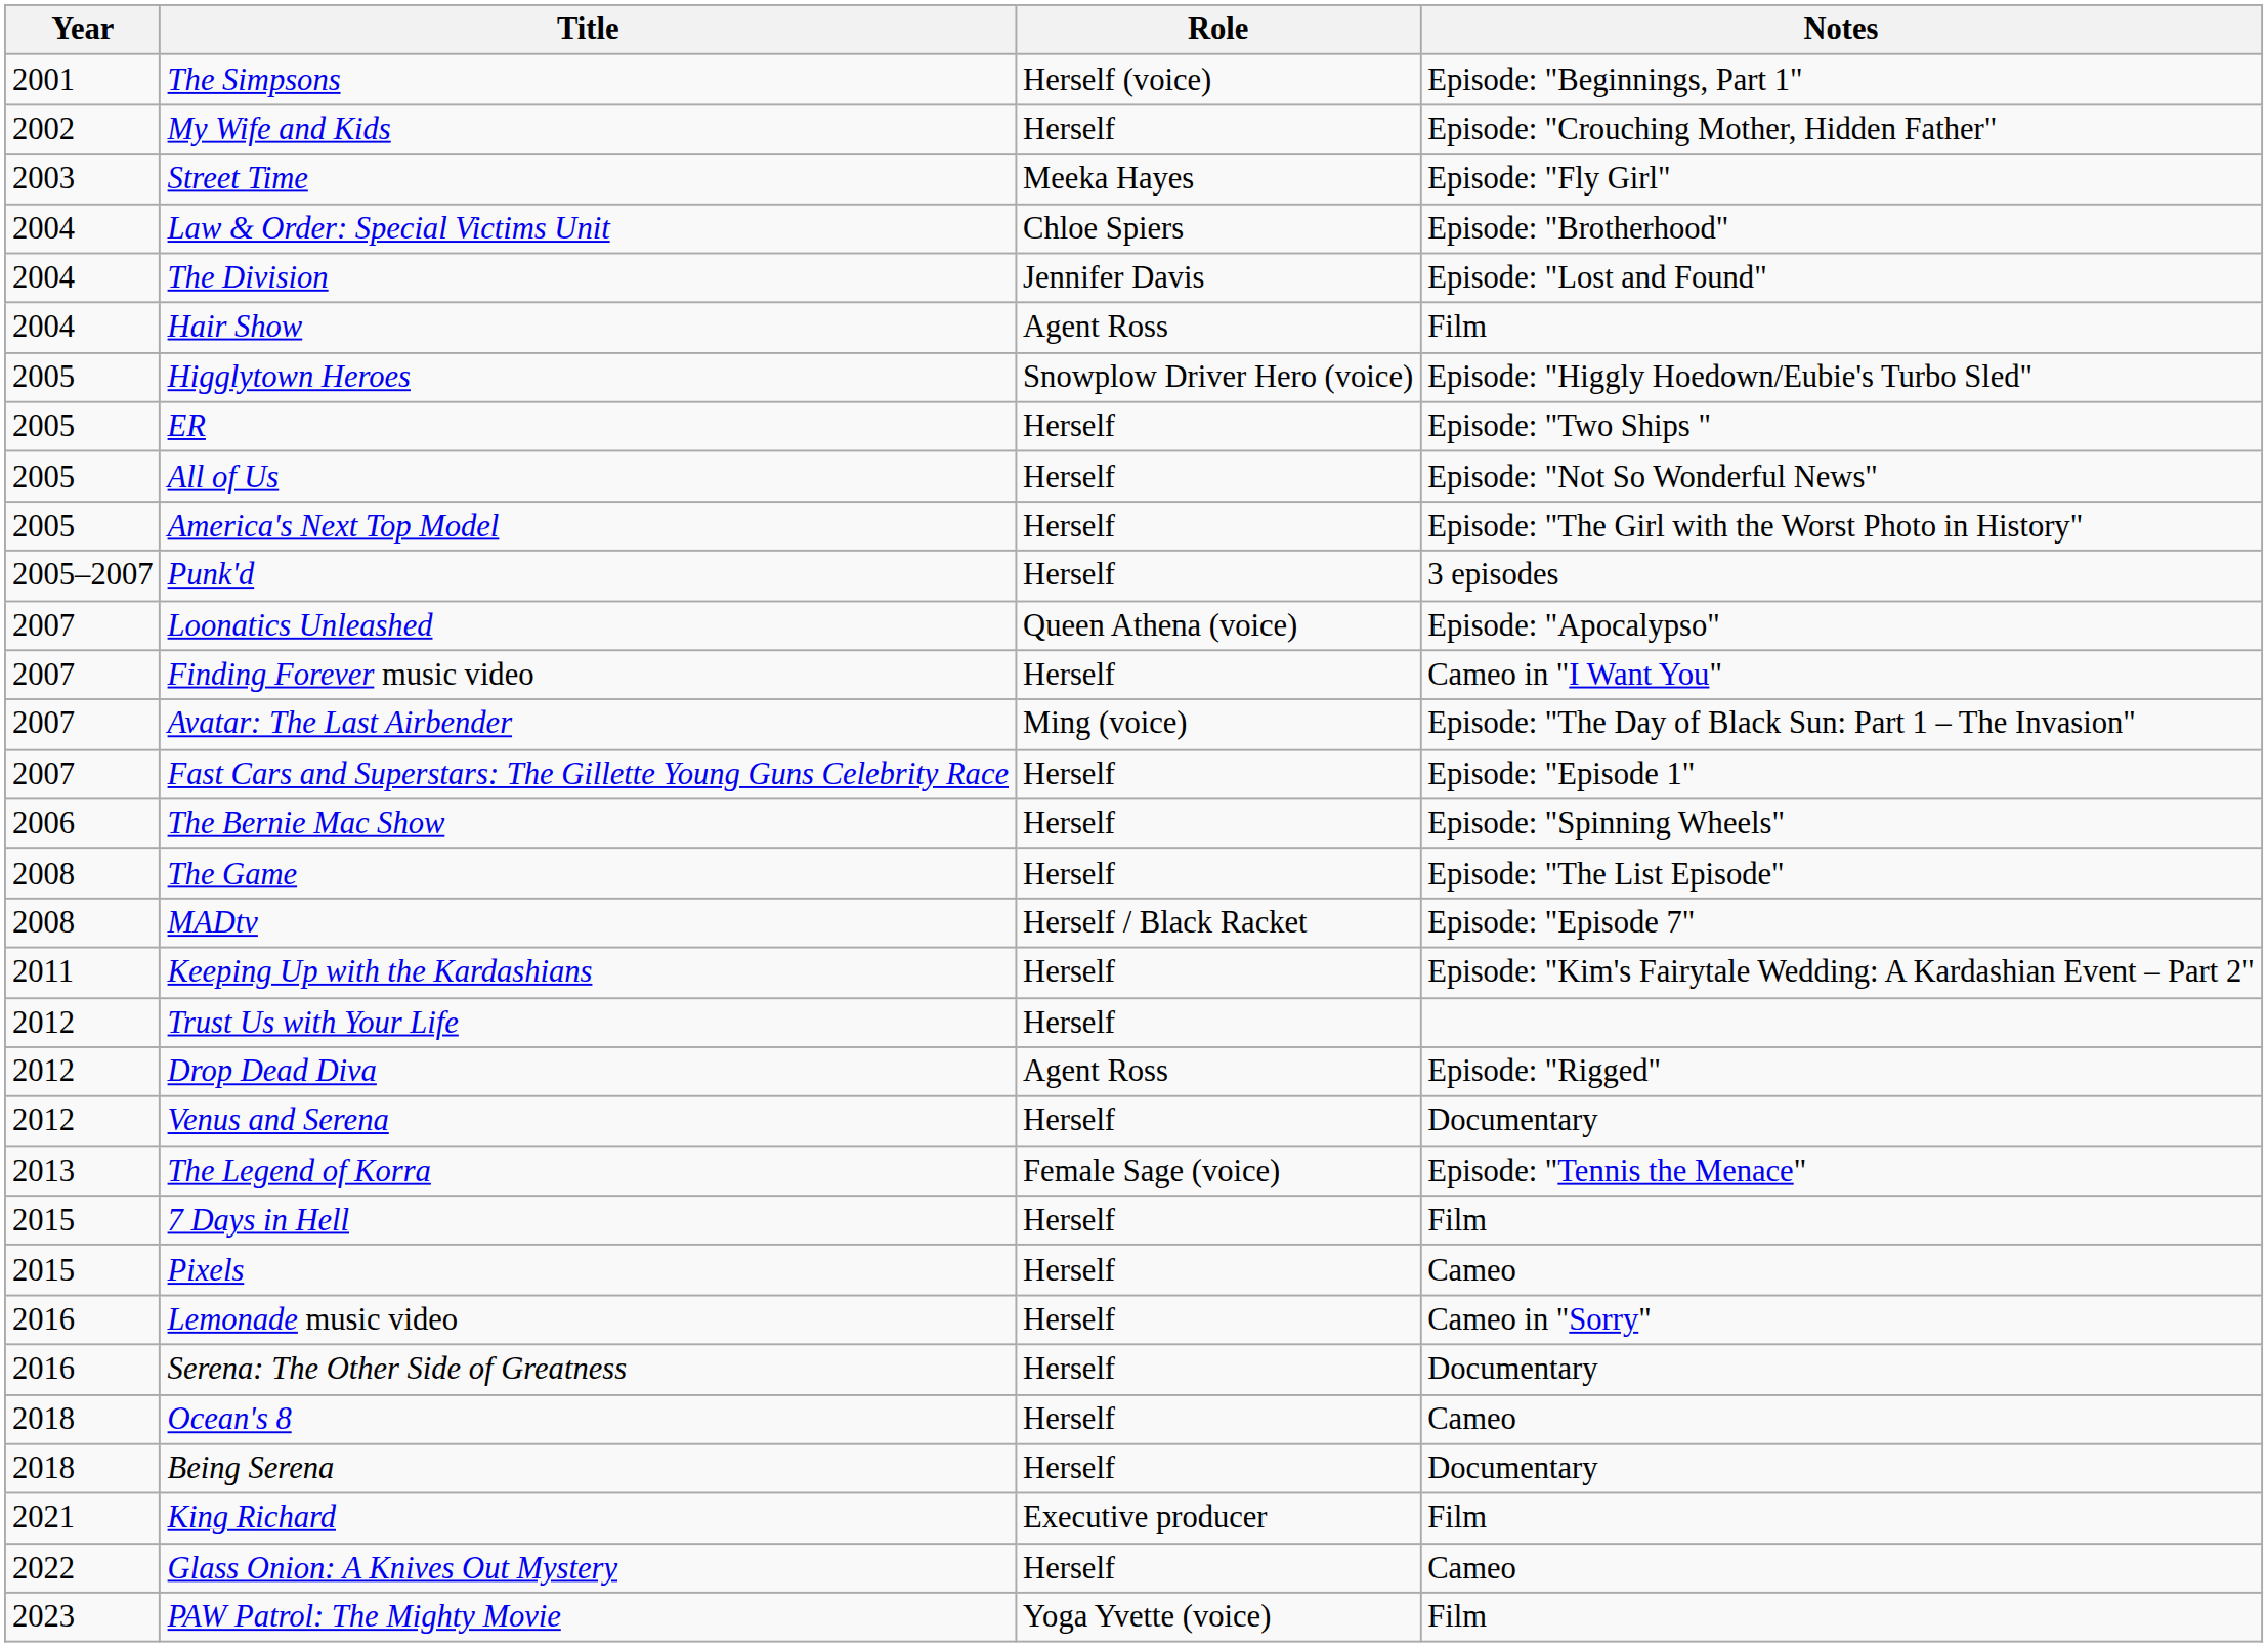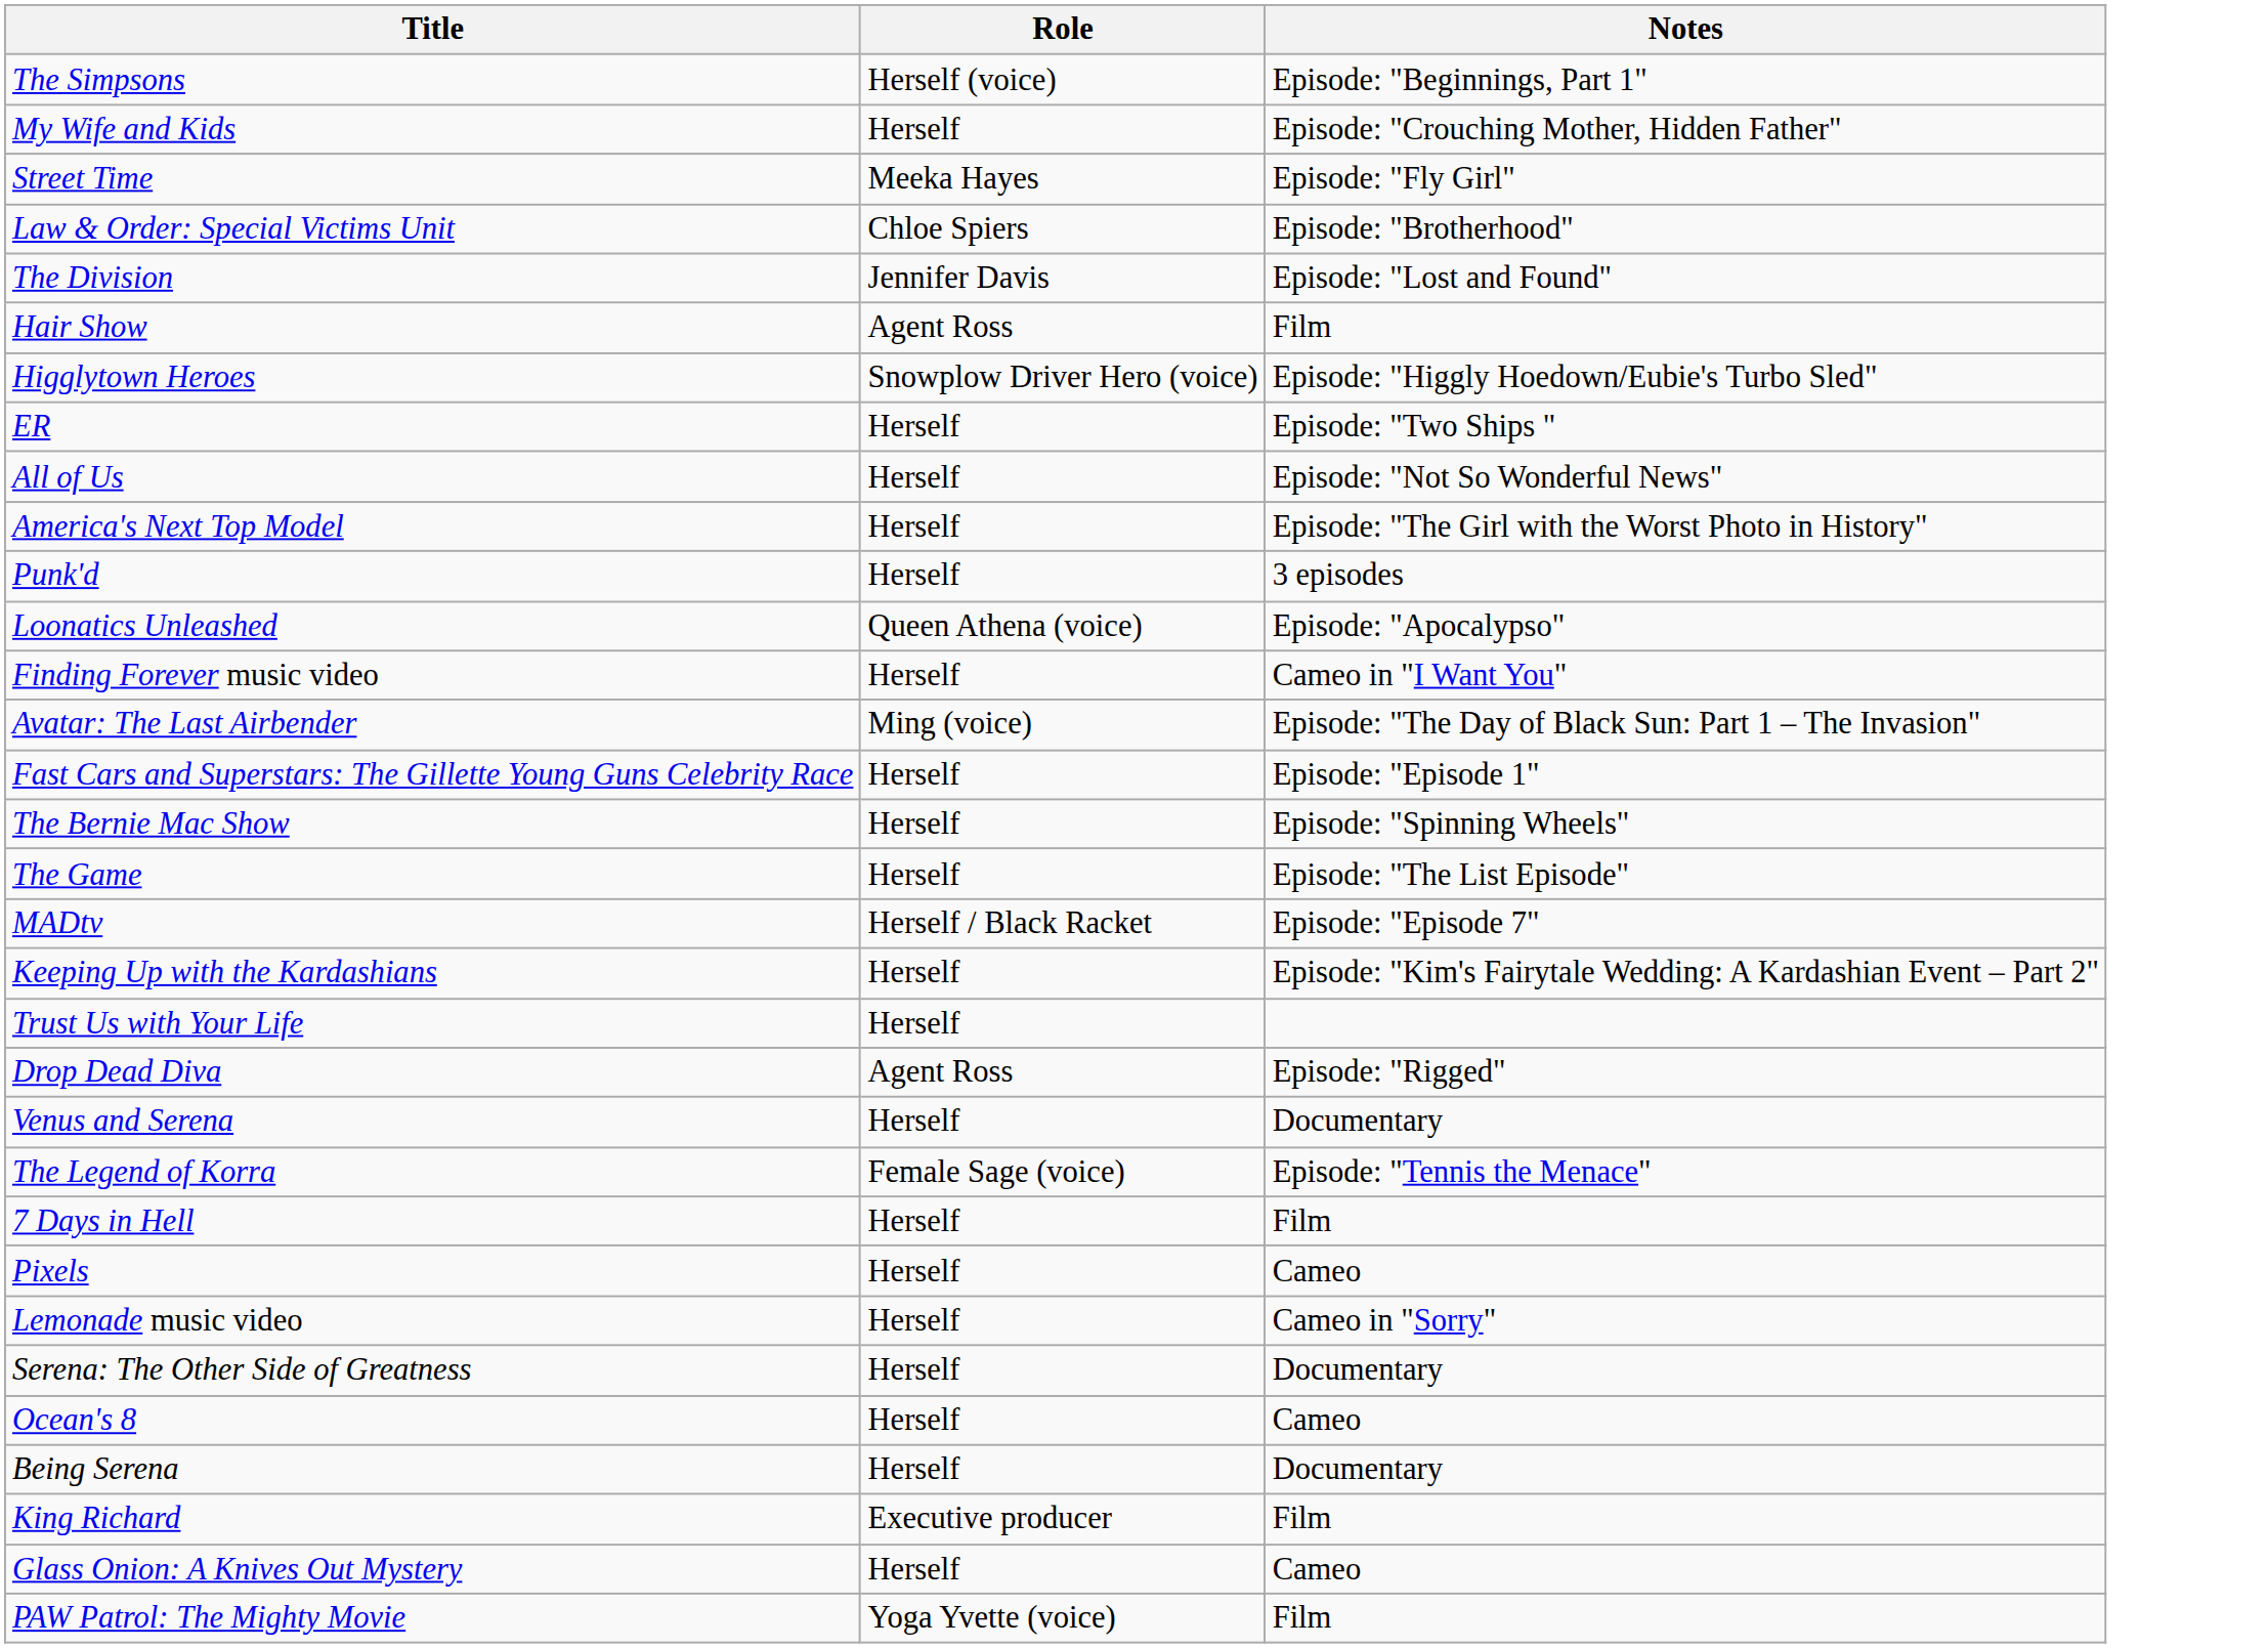- column: Year | 2001 | 2002 | 2003 | 2004 | 2004 | 2004 | 2005 | 2005 | 2005 | 2005 | 2005–2007 | 2007 | 2007 | 2007 | 2007 | 2006 | 2008 | 2008 | 2011 | 2012 | 2012 | 2012 | 2013 | 2015 | 2015 | 2016 | 2016 | 2018 | 2018 | 2021 | 2022 | 2023
